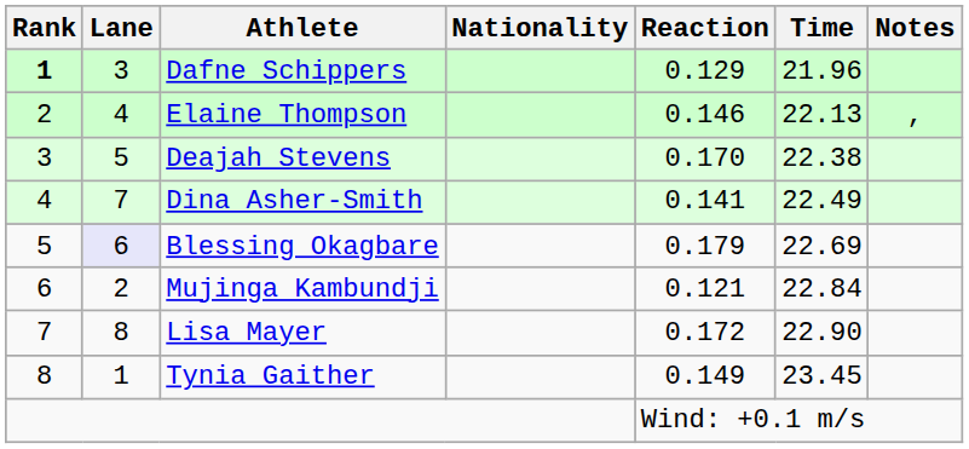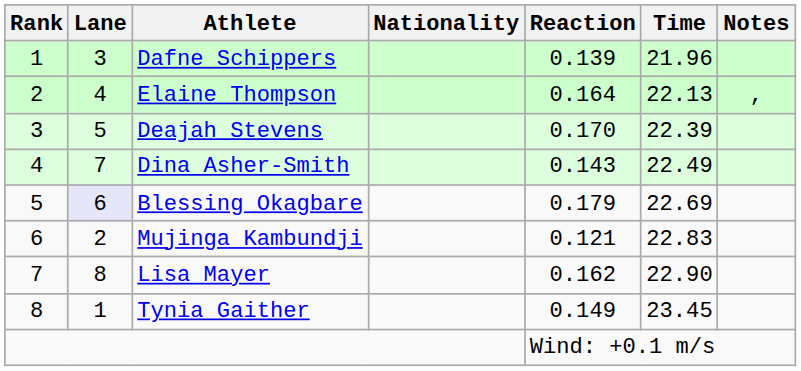Dafne Schippers | Rank: bold -> normal
Dafne Schippers | Reaction: 0.129 -> 0.139
Elaine Thompson | Reaction: 0.146 -> 0.164
Deajah Stevens | Time: 22.38 -> 22.39
Dina Asher-Smith | Reaction: 0.141 -> 0.143
Mujinga Kambundji | Time: 22.84 -> 22.83
Lisa Mayer | Reaction: 0.172 -> 0.162
